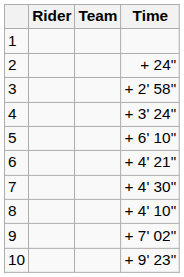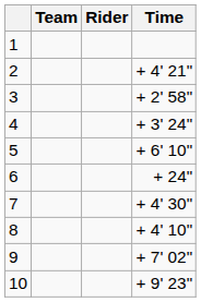columns swapped: Rider <-> Team
2 | Time: + 24" -> + 4' 21"
6 | Time: + 4' 21" -> + 24"
